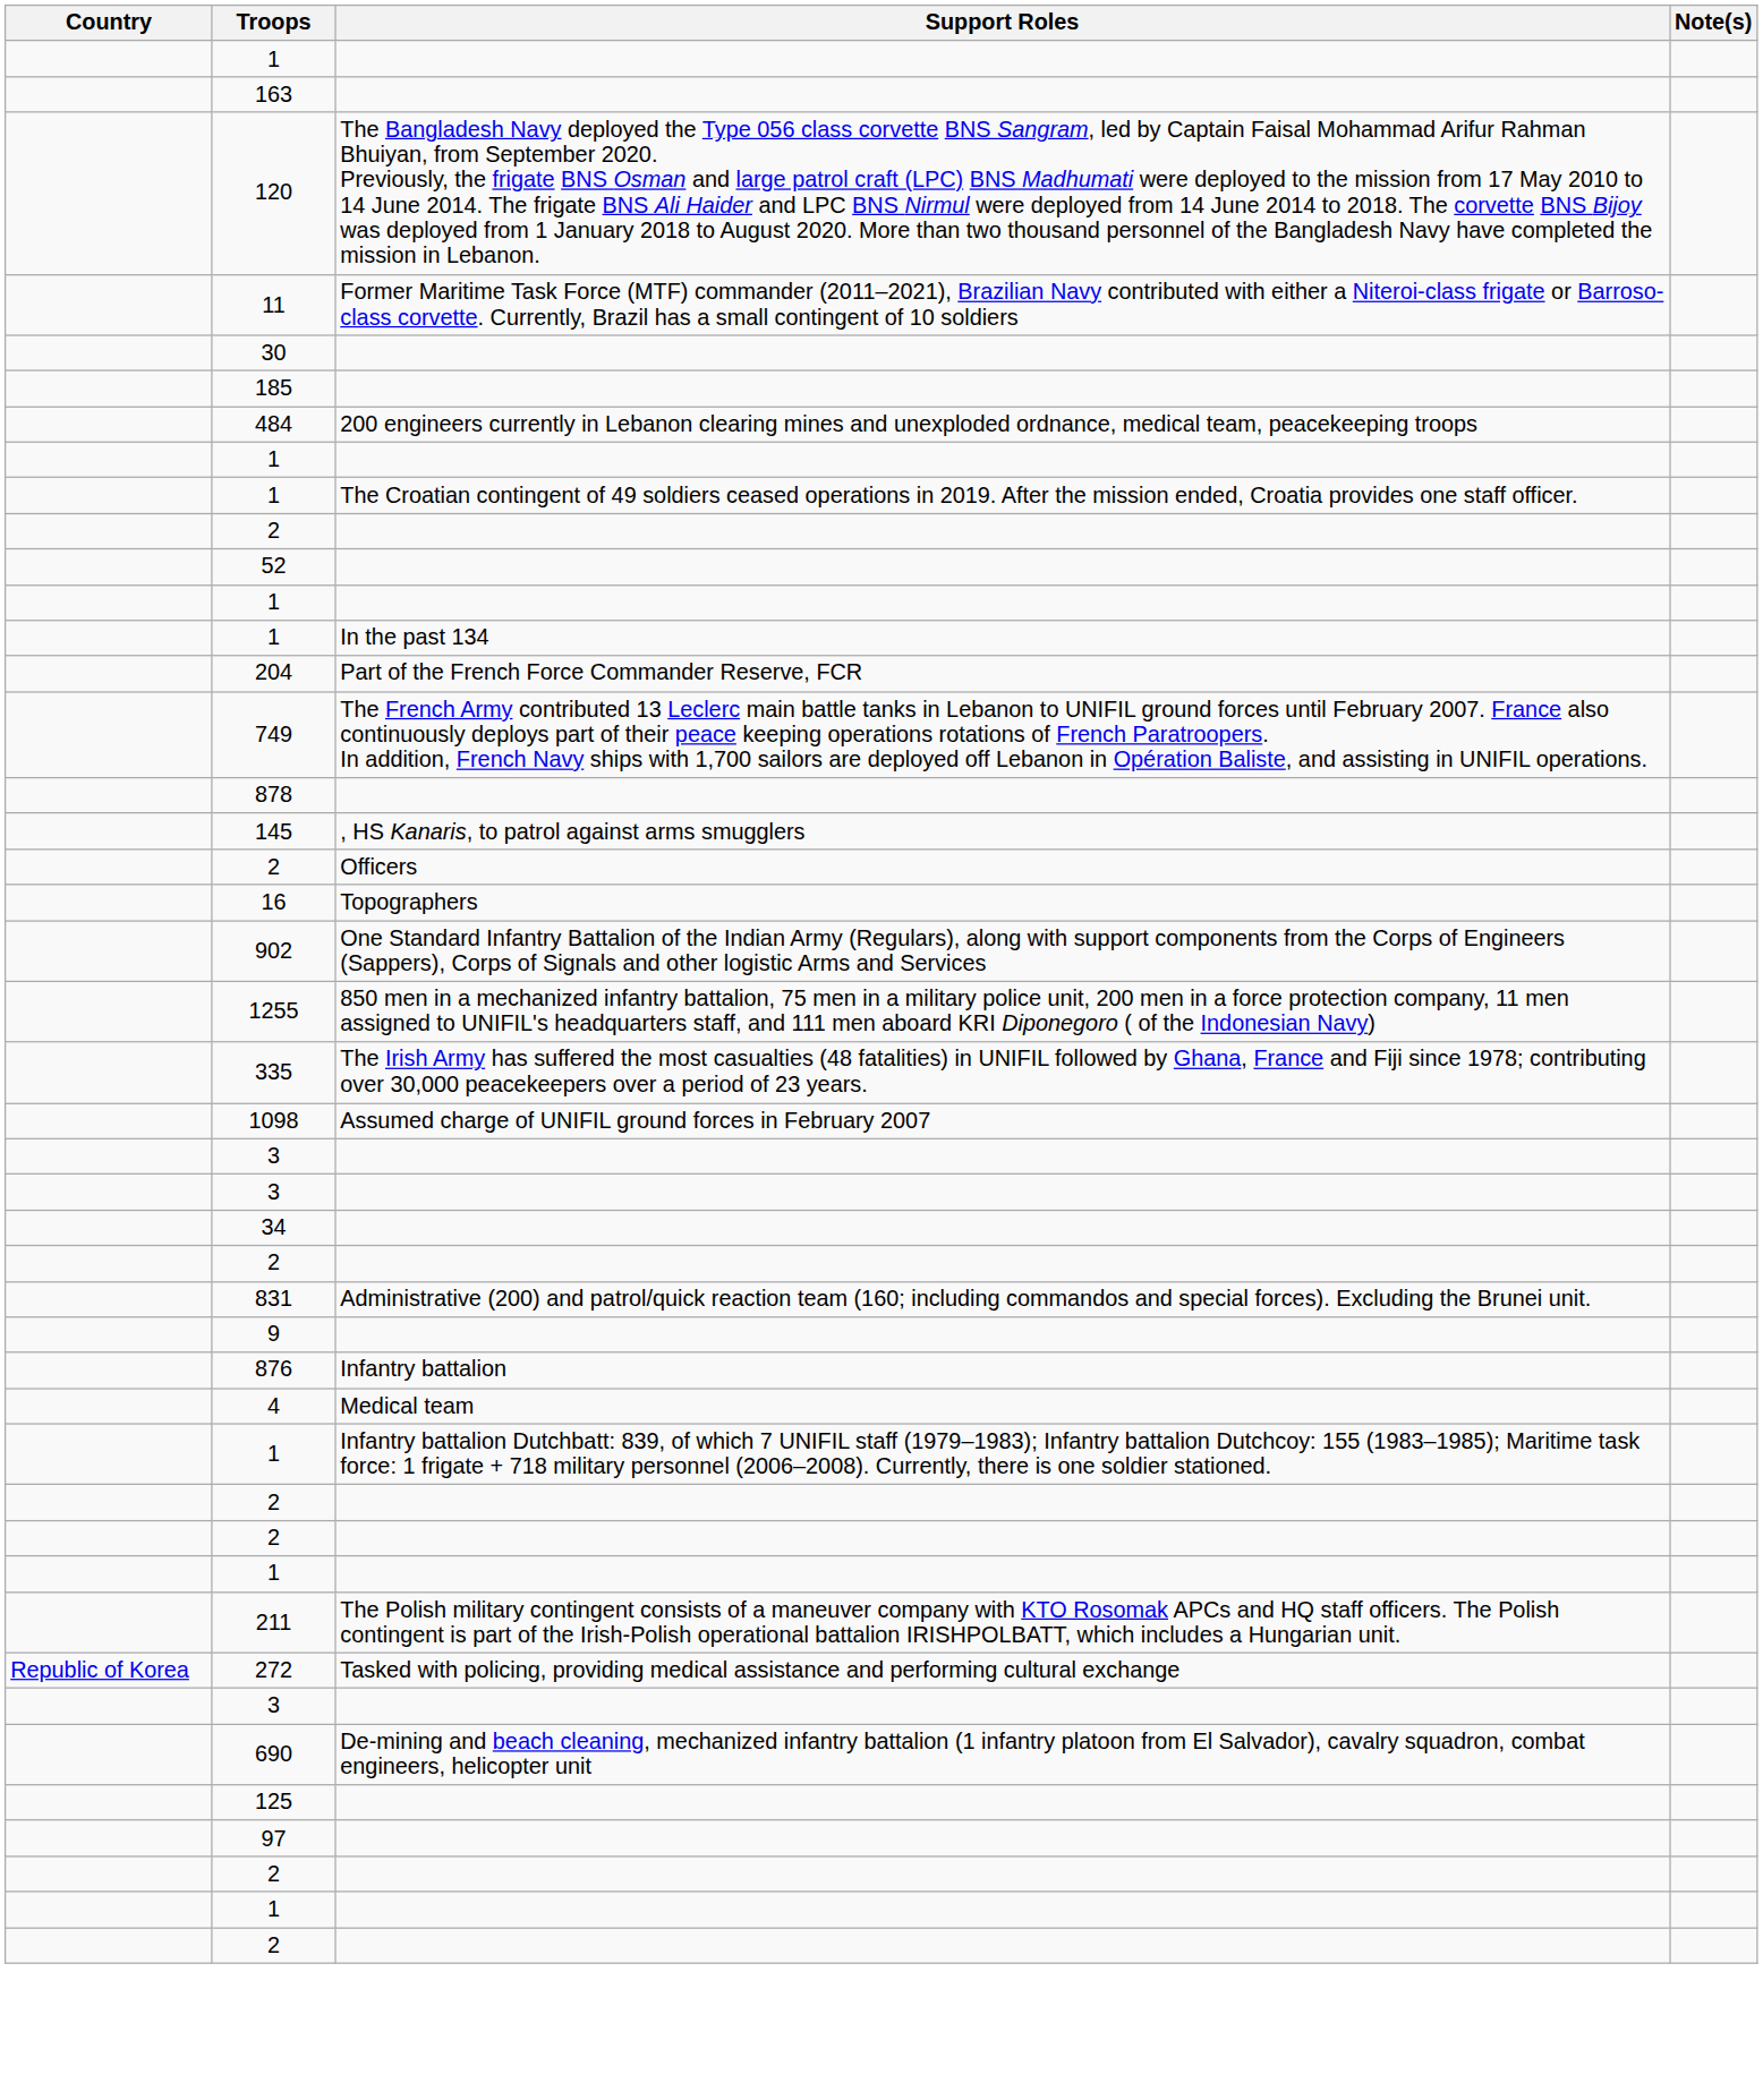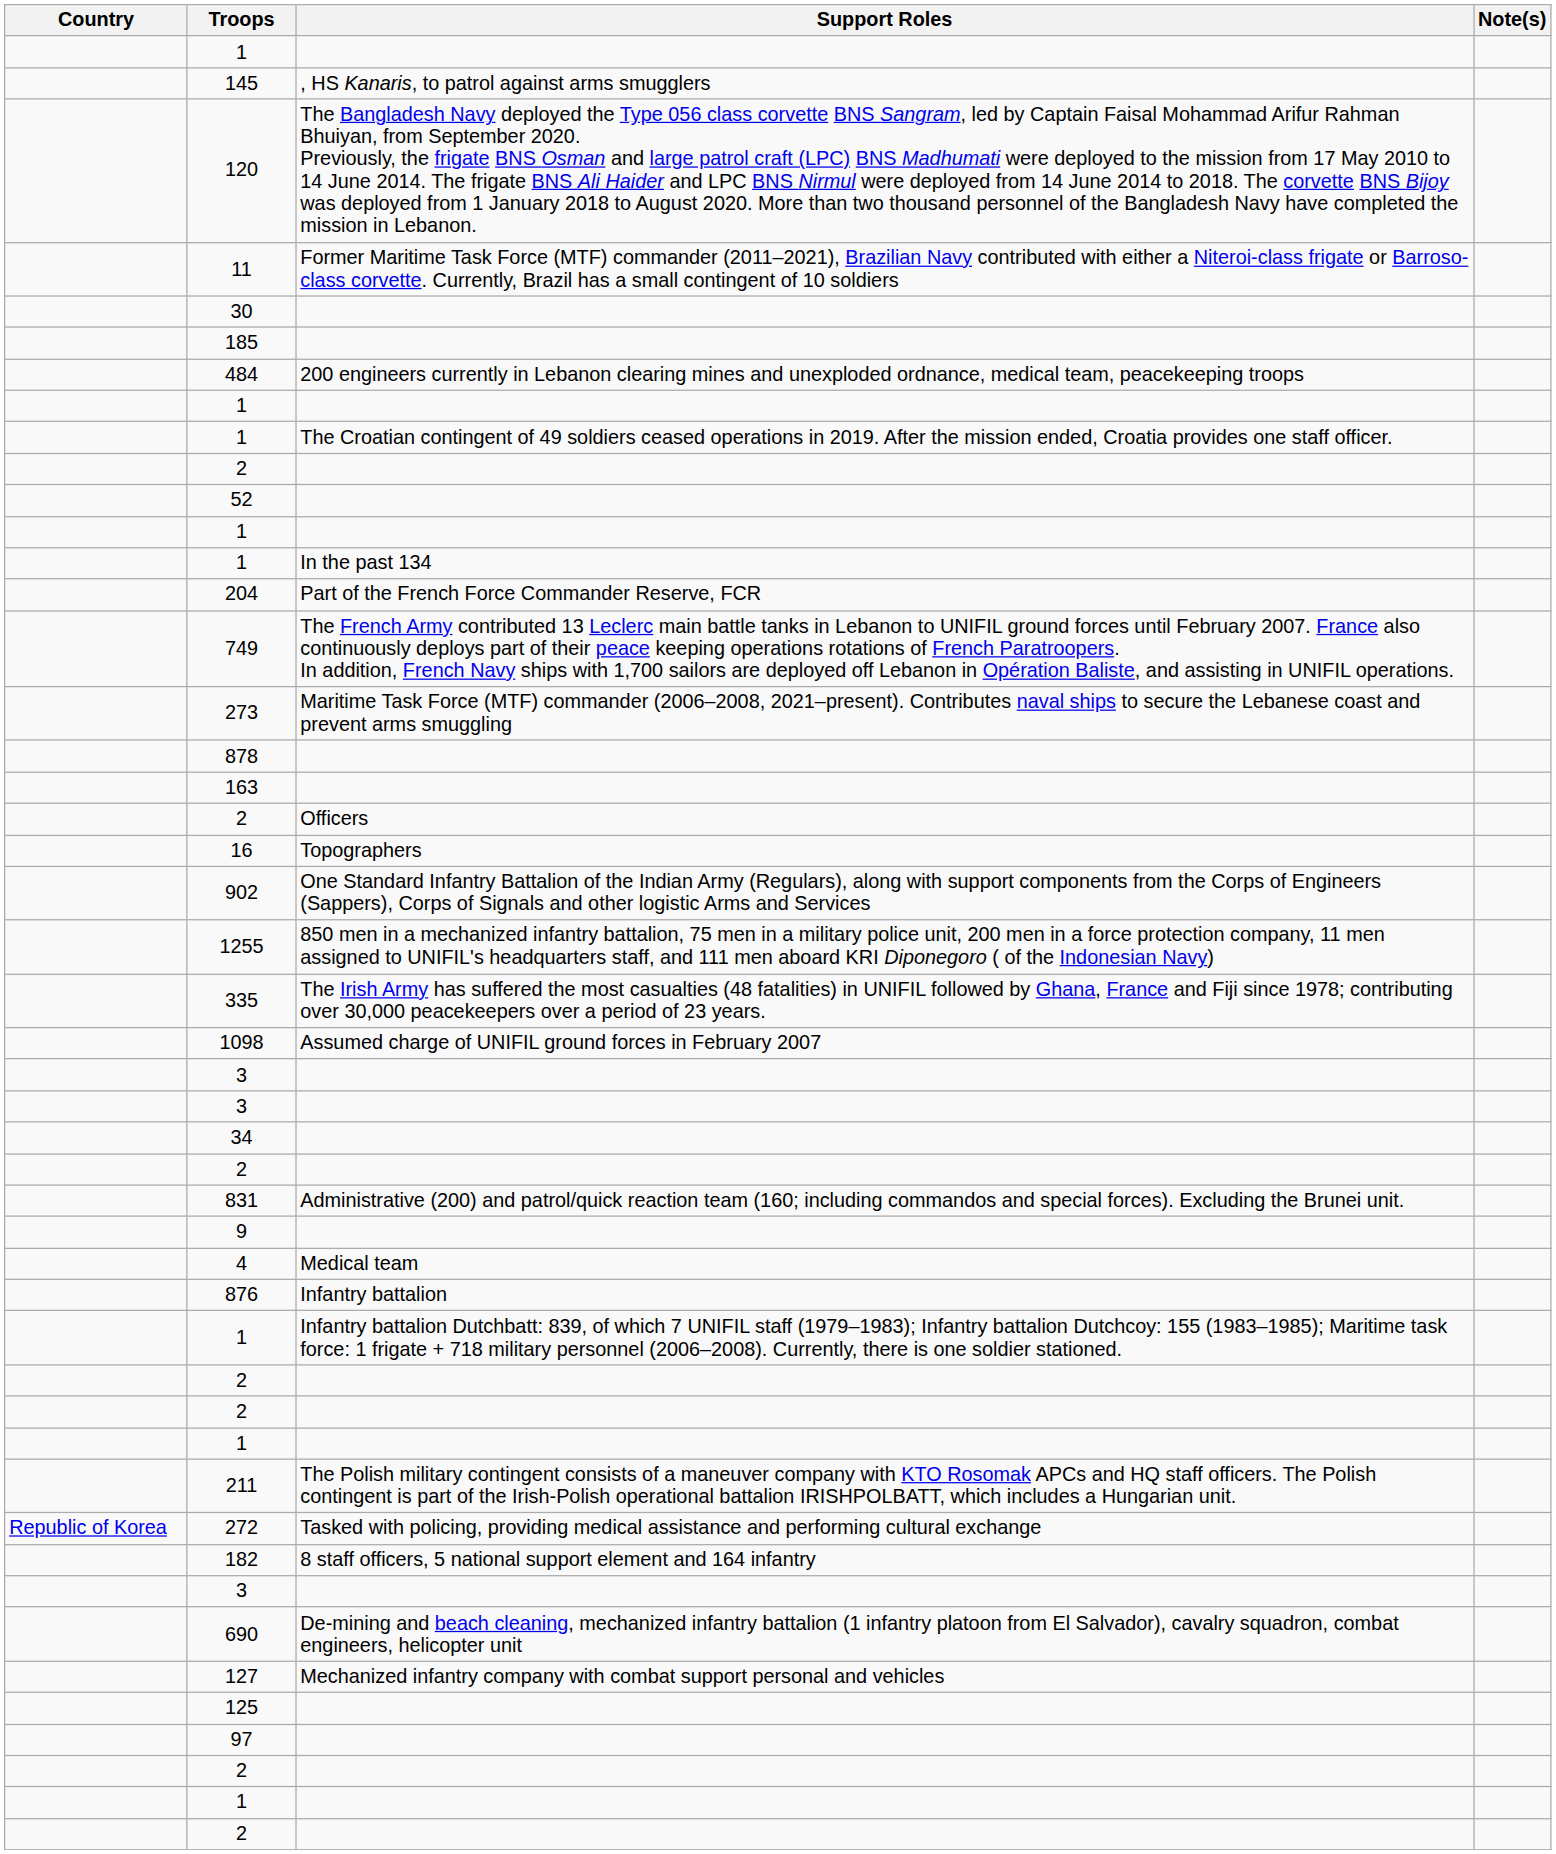rows swapped: 163 <-> 145
+ row: 273 | Maritime Task Force (MTF) commander (2006–2008, 2021–present). Contributes naval ships to secure the Lebanese coast and prevent arms smuggling
rows swapped: 4 <-> 876
+ row: 182 | 8 staff officers, 5 national support element and 164 infantry
+ row: 127 | Mechanized infantry company with combat support personal and vehicles
